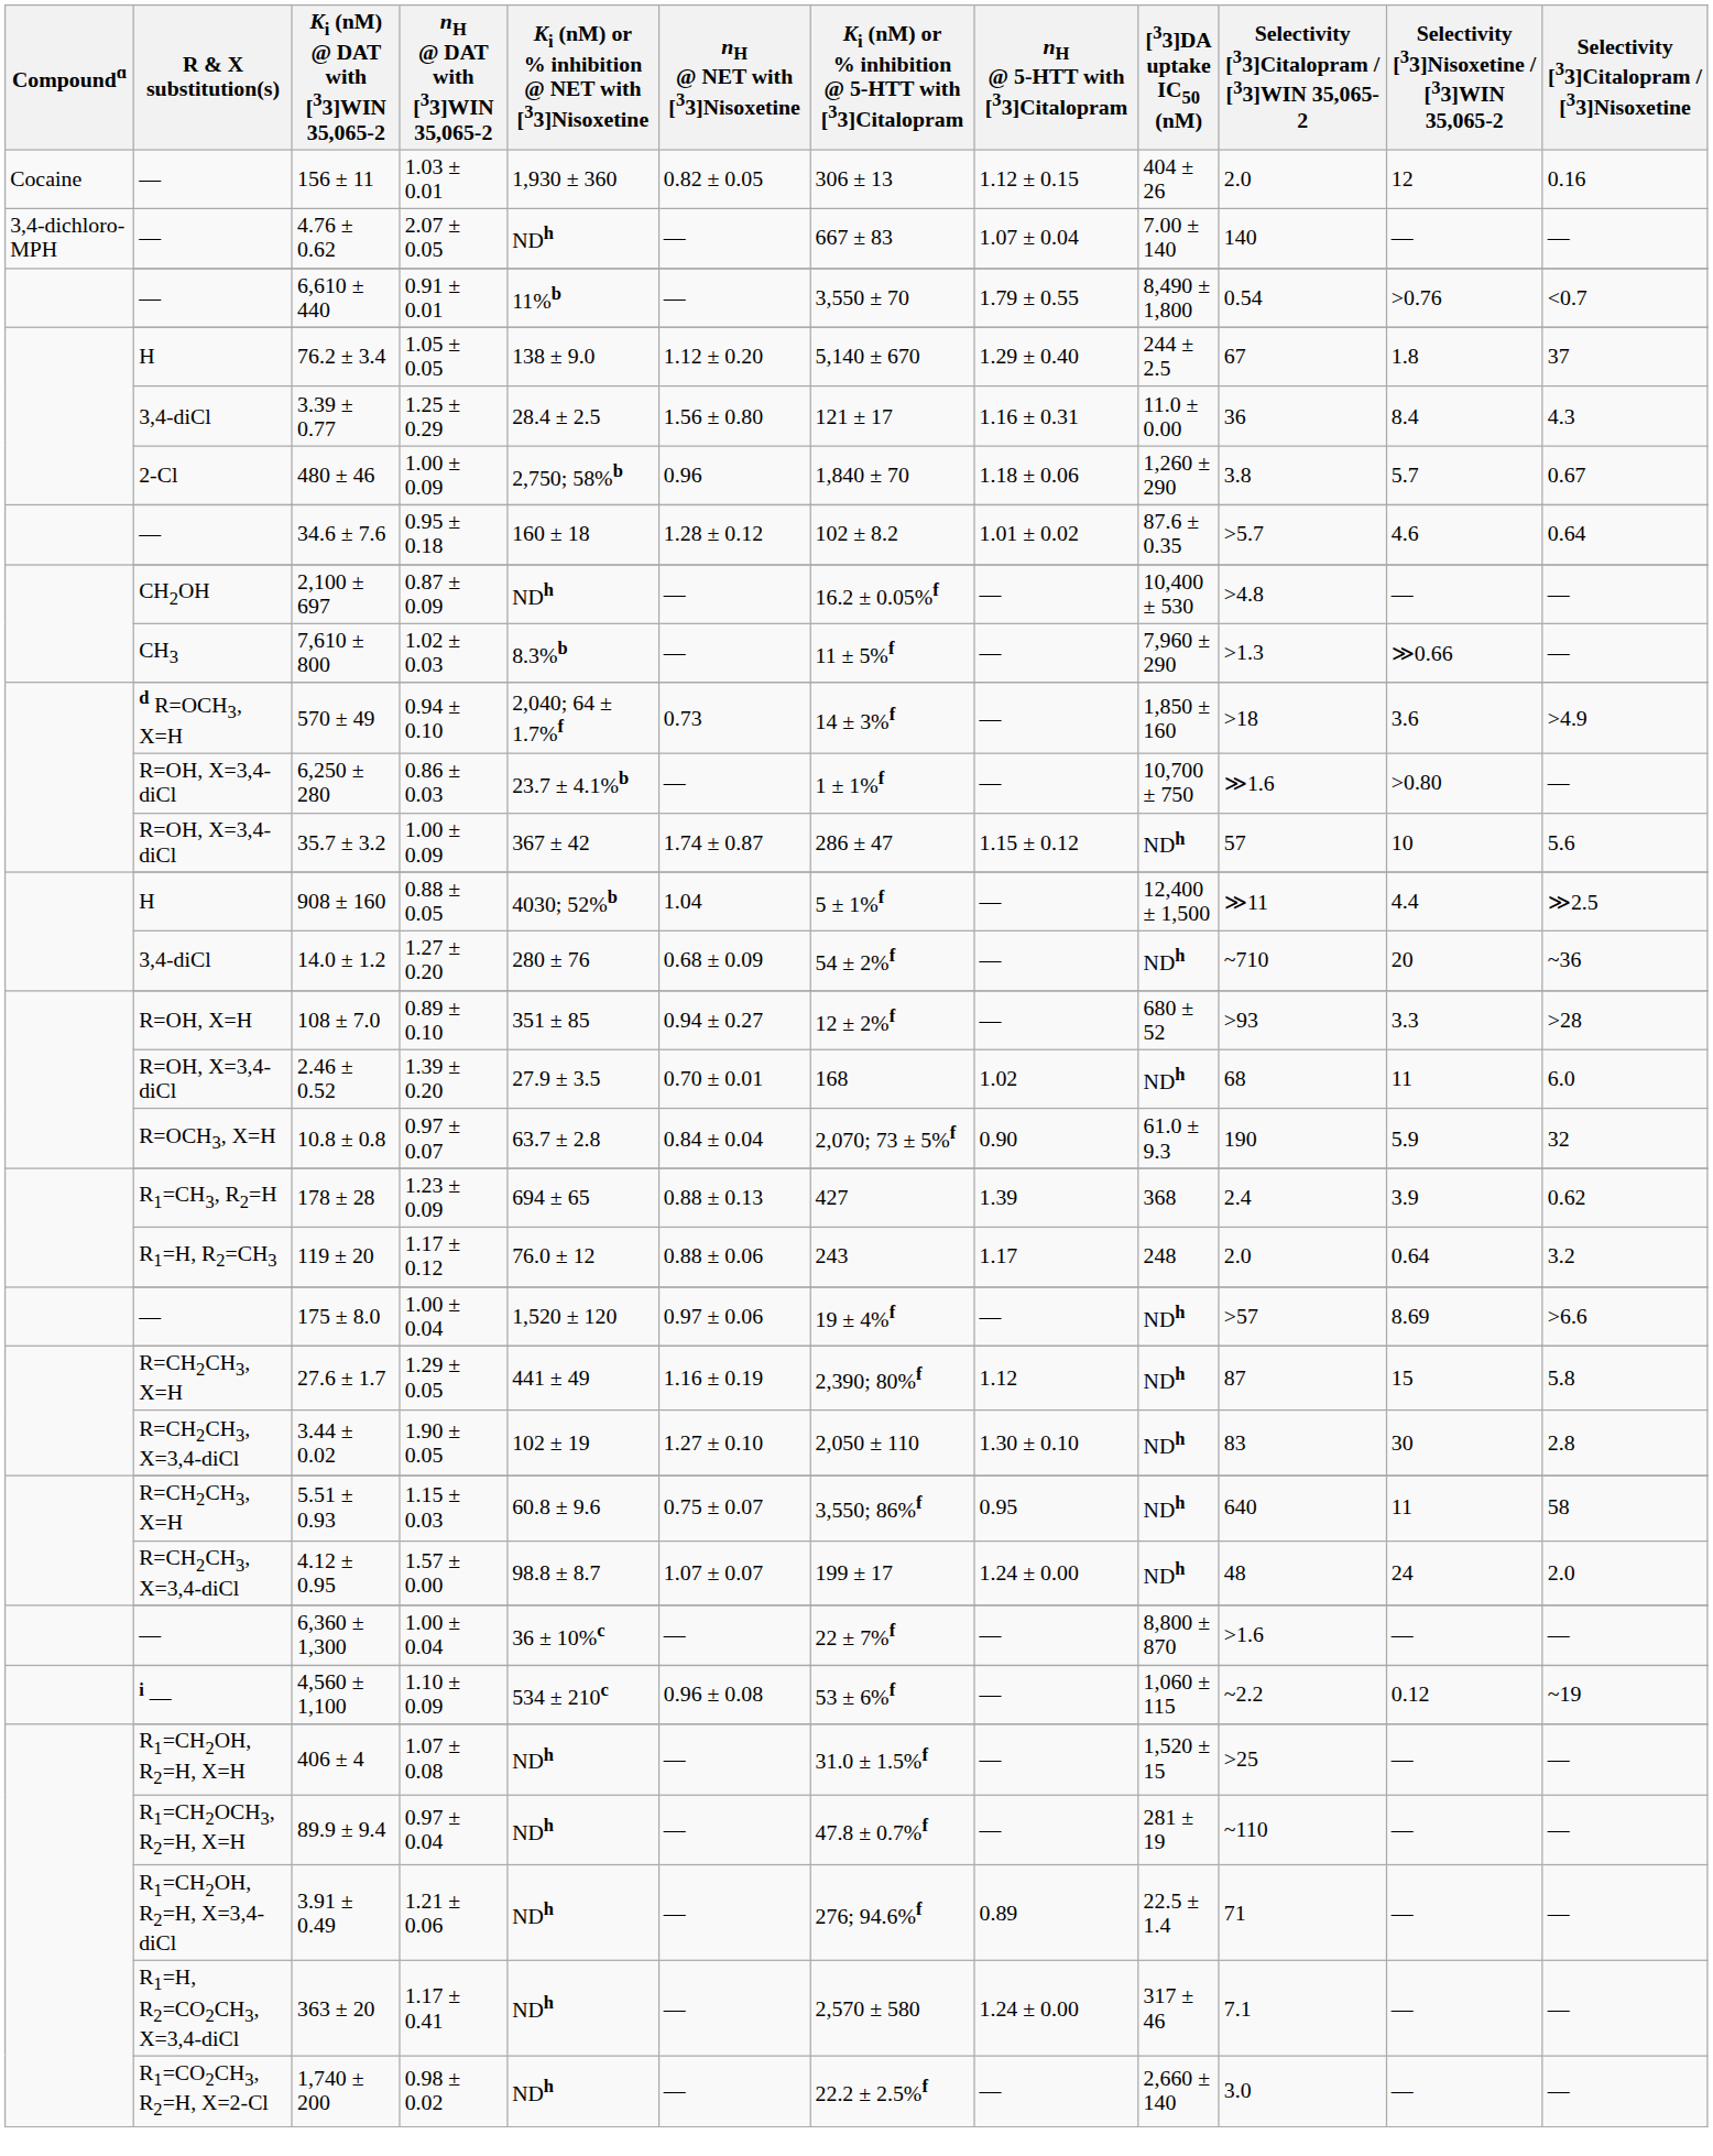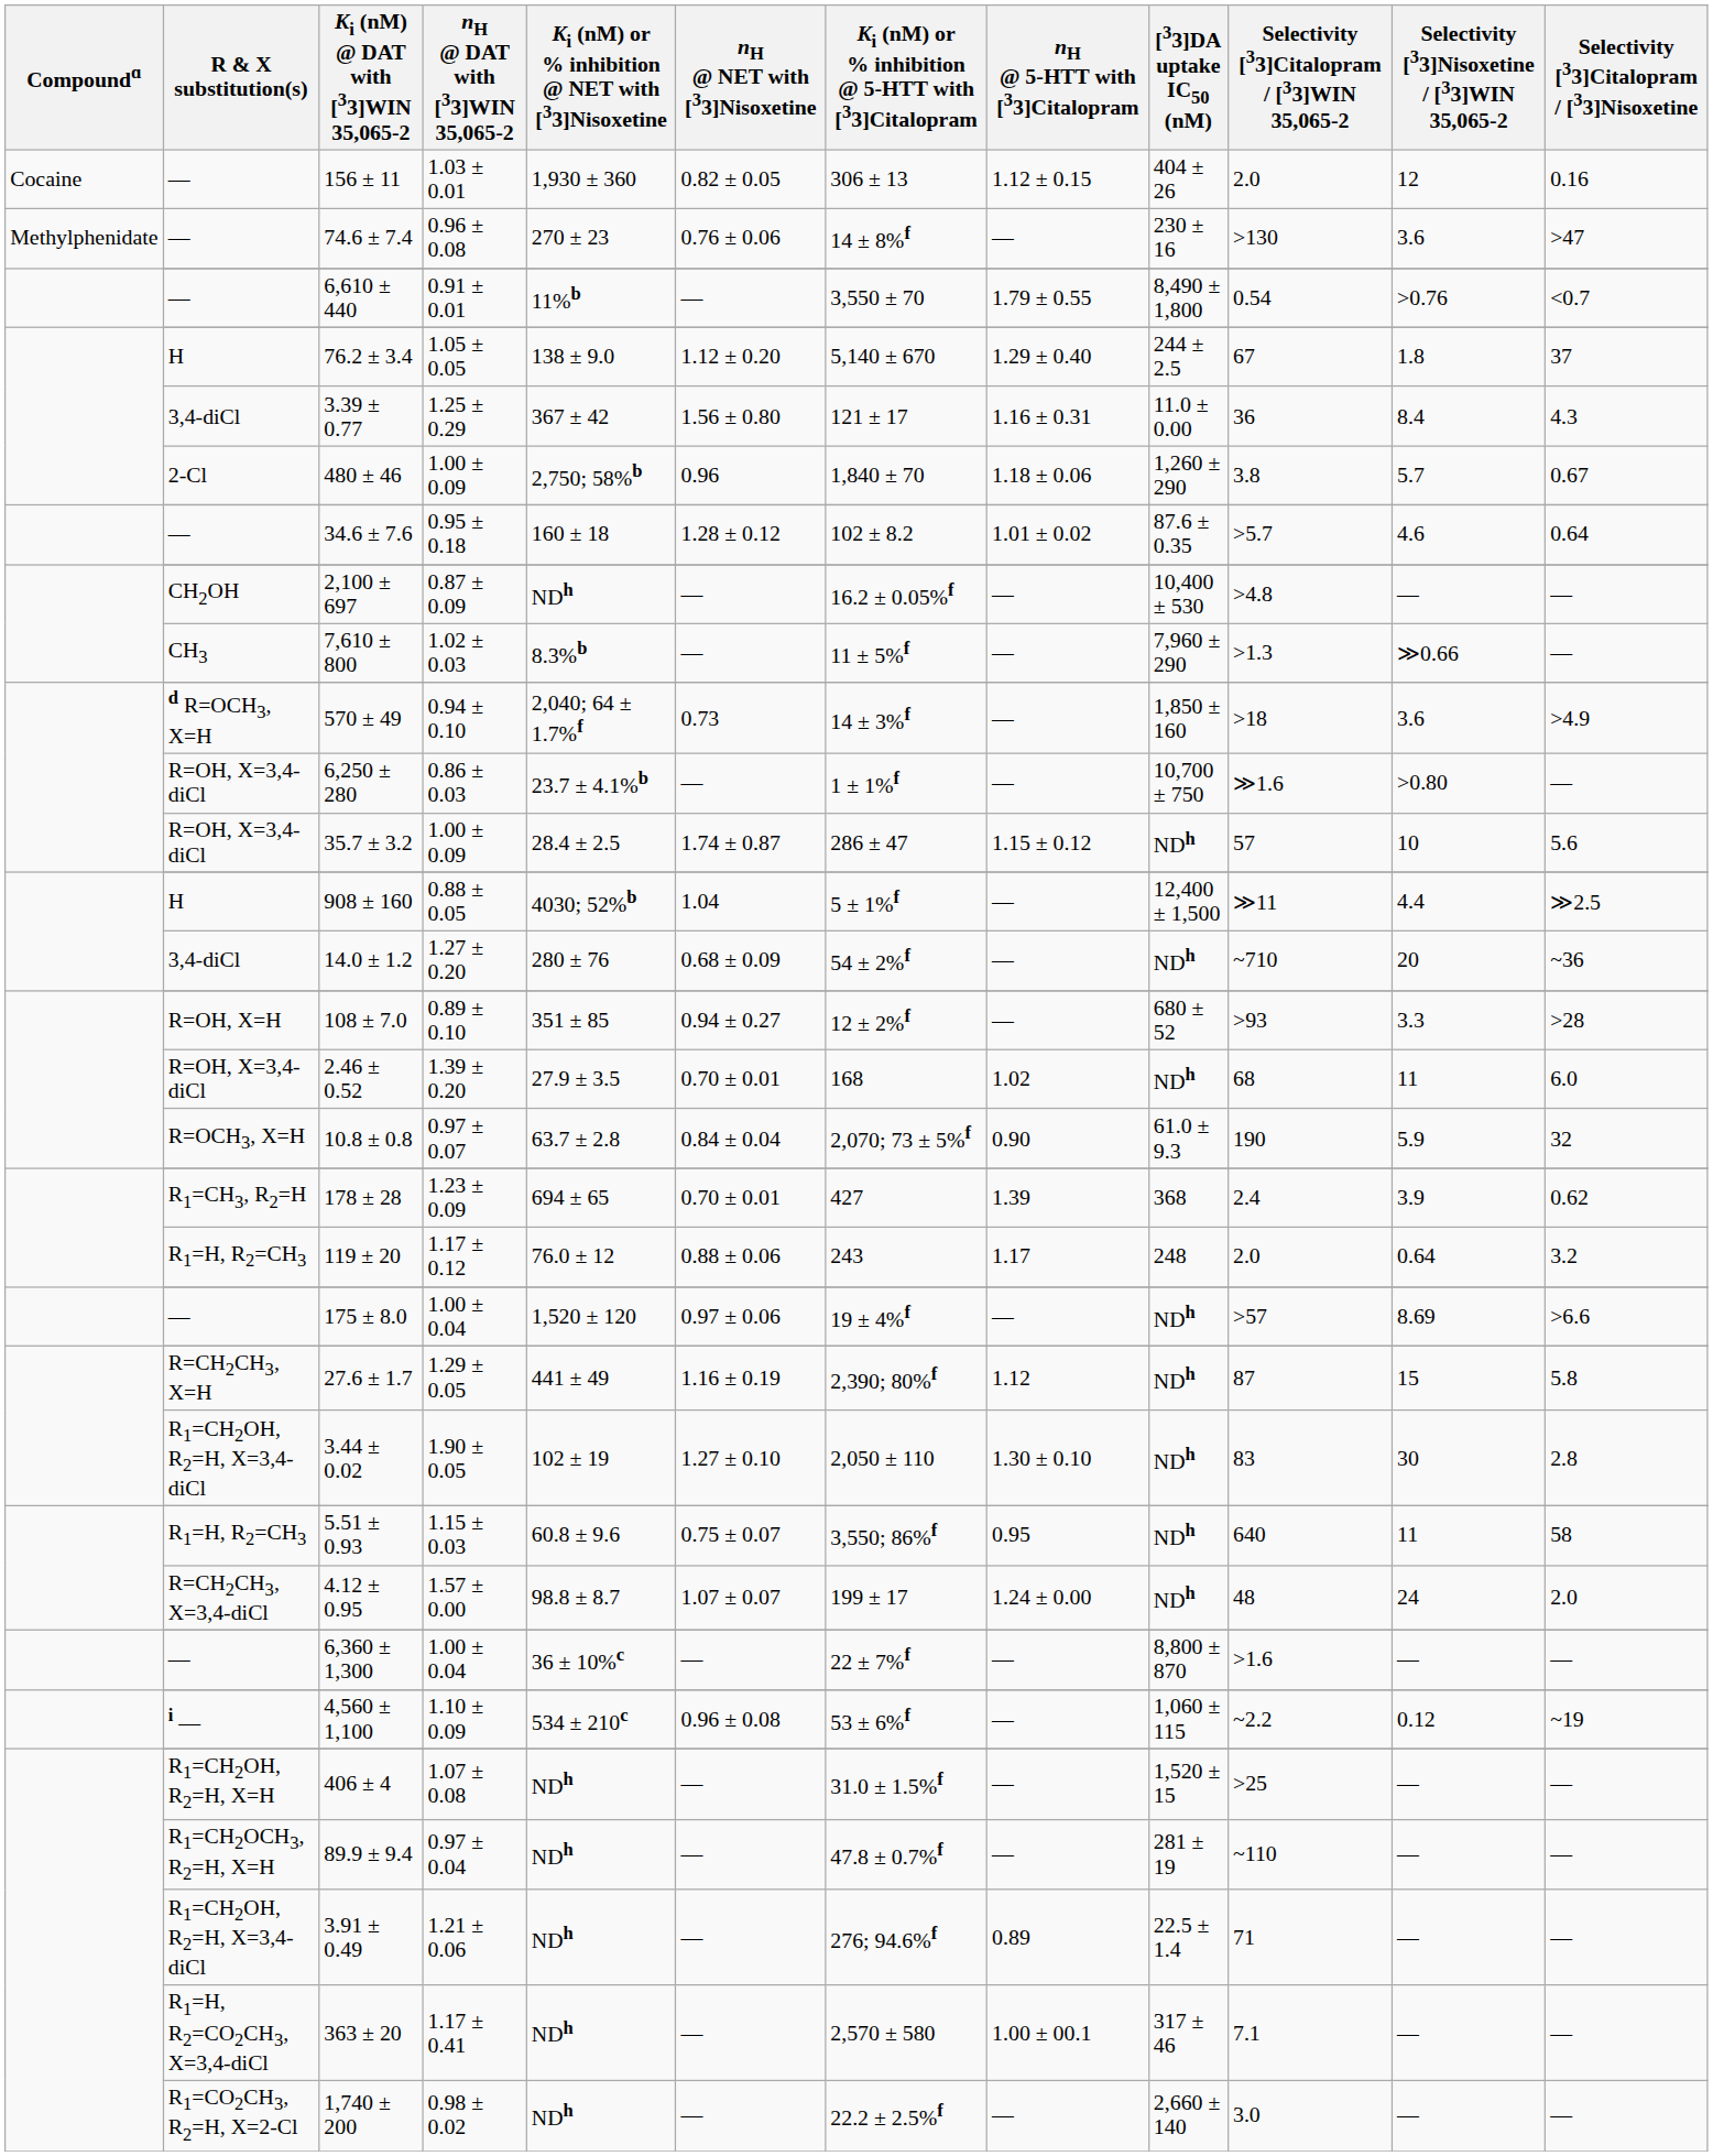+ row: Methylphenidate | — | 74.6 ± 7.4 | 0.96 ± 0.08 | 270 ± 23 | 0.76 ± 0.06 | 14 ± 8%f | — | 230 ± 16 | >130 | 3.6 | >47
- row: 3,4-dichloro-MPH | — | 4.76 ± 0.62 | 2.07 ± 0.05 | NDh | — | 667 ± 83 | 1.07 ± 0.04 | 7.00 ± 140 | 140 | — | —
3.39 ± 0.77 | Ki (nM) or % inhibition @ NET with [33]Nisoxetine: 28.4 ± 2.5 -> 367 ± 42
35.7 ± 3.2 | Ki (nM) or % inhibition @ NET with [33]Nisoxetine: 367 ± 42 -> 28.4 ± 2.5
178 ± 28 | nH @ NET with [33]Nisoxetine: 0.88 ± 0.13 -> 0.70 ± 0.01
3.44 ± 0.02 | R & X substitution(s): R=CH2CH3, X=3,4-diCl -> R1=CH2OH, R2=H, X=3,4-diCl
5.51 ± 0.93 | R & X substitution(s): R=CH2CH3, X=H -> R1=H, R2=CH3
363 ± 20 | nH @ 5-HTT with [33]Citalopram: 1.24 ± 0.00 -> 1.00 ± 00.1
